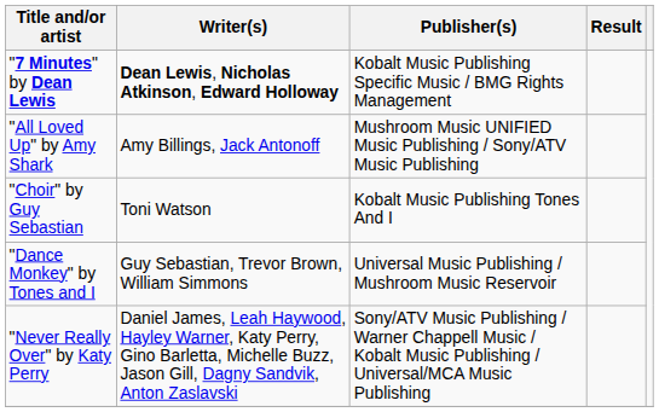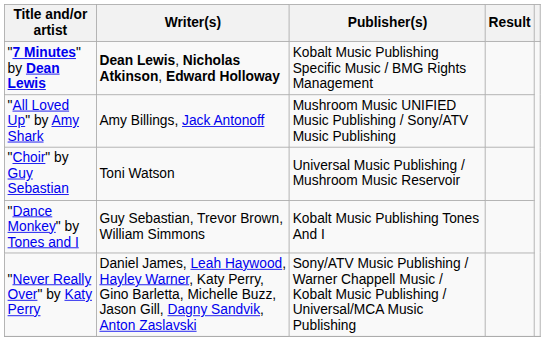"Choir" by Guy Sebastian | Publisher(s): Kobalt Music Publishing Tones And I -> Universal Music Publishing / Mushroom Music Reservoir
"Dance Monkey" by Tones and I | Publisher(s): Universal Music Publishing / Mushroom Music Reservoir -> Kobalt Music Publishing Tones And I
